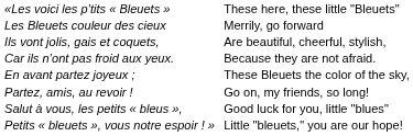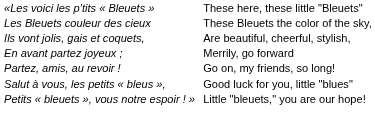Les Bleuets couleur des cieux | column 4: Merrily, go forward -> These Bleuets the color of the sky,
- row: Car ils n’ont pas froid aux yeux. | Because they are not afraid.
En avant partez joyeux ; | column 4: These Bleuets the color of the sky, -> Merrily, go forward
